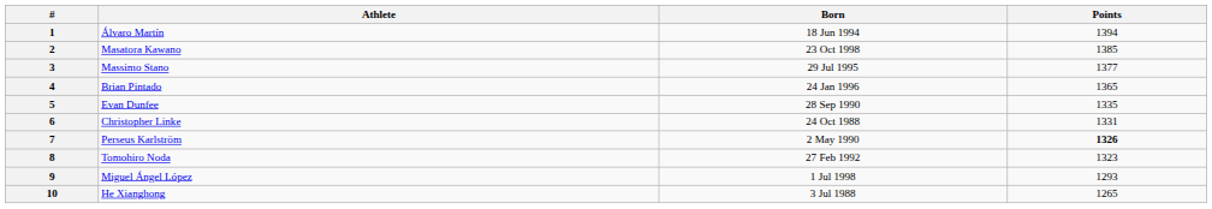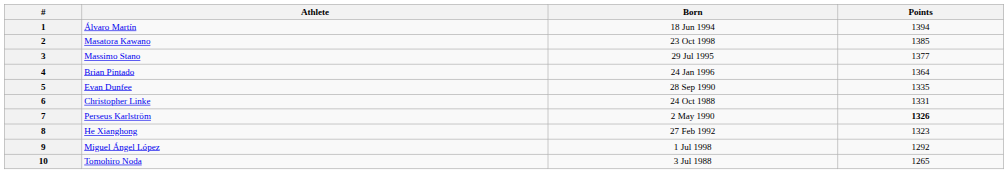4 | Points: 1365 -> 1364
8 | Athlete: Tomohiro Noda -> He Xianghong
9 | Points: 1293 -> 1292
10 | Athlete: He Xianghong -> Tomohiro Noda
